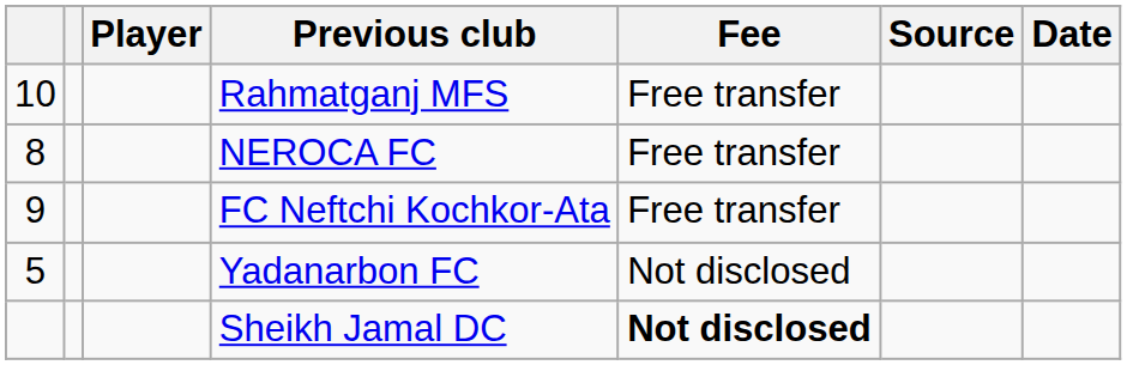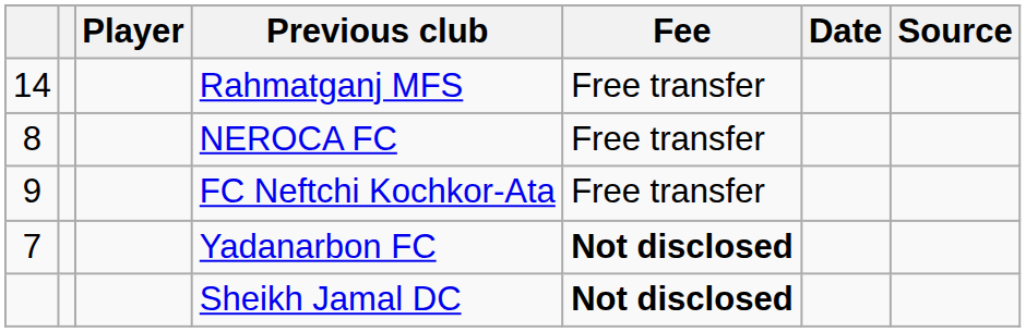columns swapped: Date <-> Source
Rahmatganj MFS | column 1: 10 -> 14
Yadanarbon FC | column 1: 5 -> 7
Yadanarbon FC | Fee: normal -> bold
